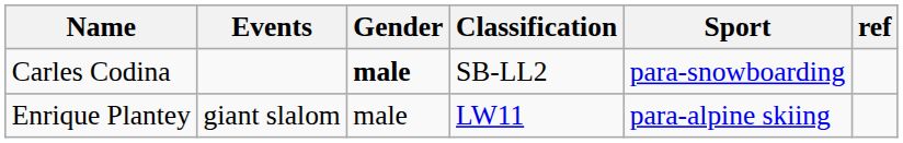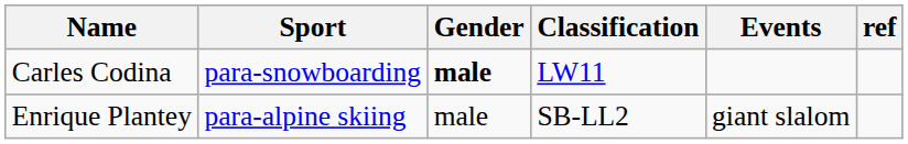columns swapped: Sport <-> Events
Carles Codina | Classification: SB-LL2 -> LW11
Enrique Plantey | Classification: LW11 -> SB-LL2
